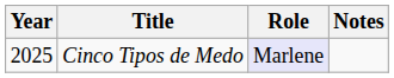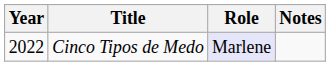Cinco Tipos de Medo | Year: 2025 -> 2022
